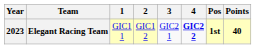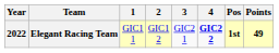Elegant Racing Team | Year: 2023 -> 2022
Elegant Racing Team | Points: 40 -> 49
